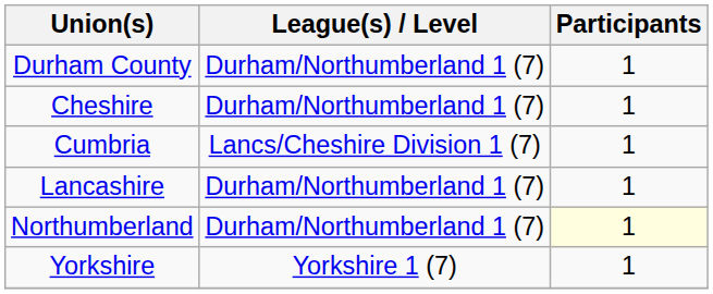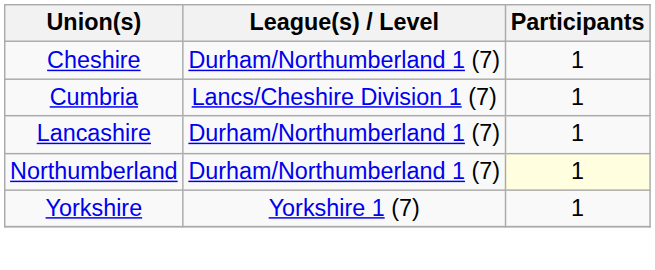- row: Durham County | Durham/Northumberland 1 (7) | 1
